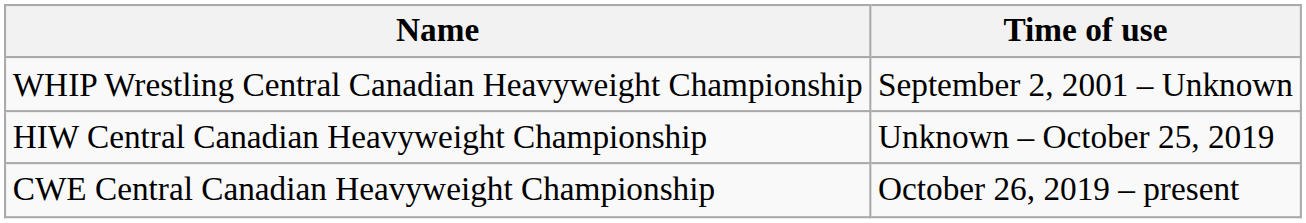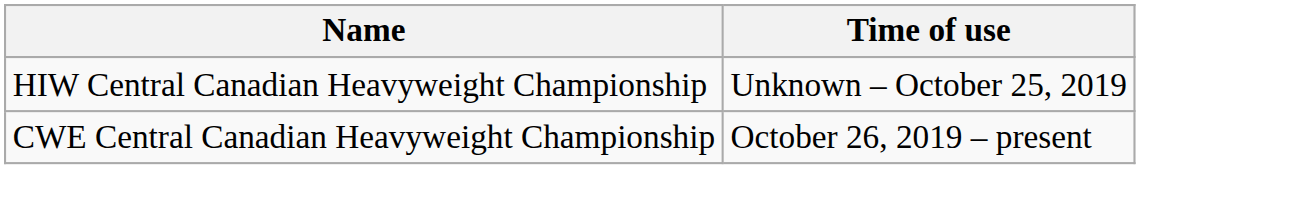- row: WHIP Wrestling Central Canadian Heavyweight Championship | September 2, 2001 – Unknown
